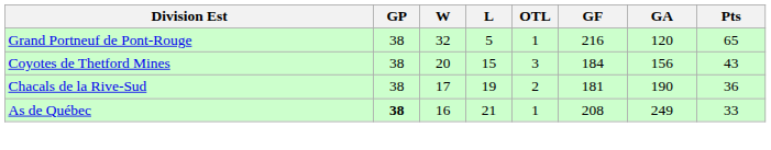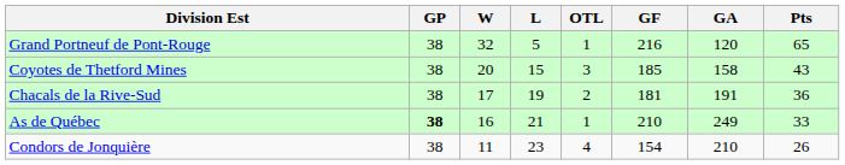Coyotes de Thetford Mines | GF: 184 -> 185
Coyotes de Thetford Mines | GA: 156 -> 158
Chacals de la Rive-Sud | GA: 190 -> 191
As de Québec | GF: 208 -> 210
+ row: Condors de Jonquière | 38 | 11 | 23 | 4 | 154 | 210 | 26
